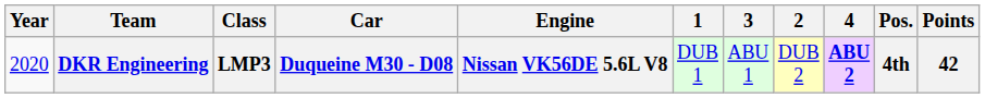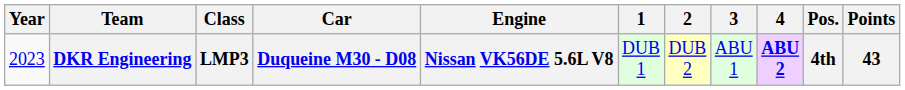columns swapped: 2 <-> 3
DKR Engineering | Year: 2020 -> 2023
DKR Engineering | Points: 42 -> 43
